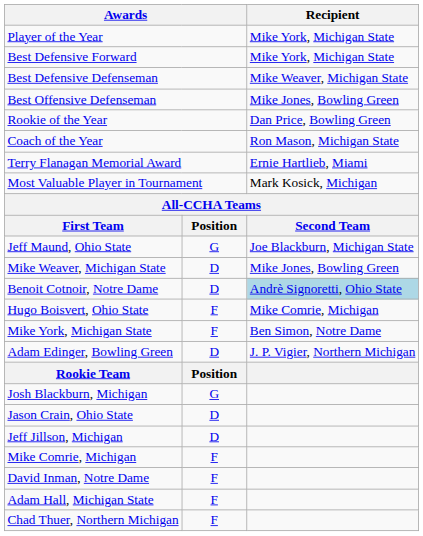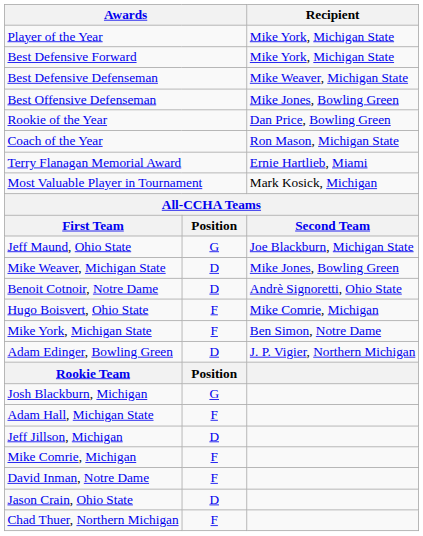Benoit Cotnoir, Notre Dame | Recipient: lightblue background -> no background
rows swapped: Jason Crain, Ohio State <-> Adam Hall, Michigan State
